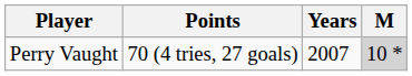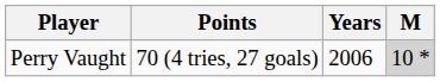Perry Vaught | Years: 2007 -> 2006
